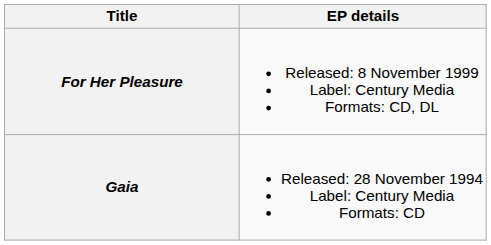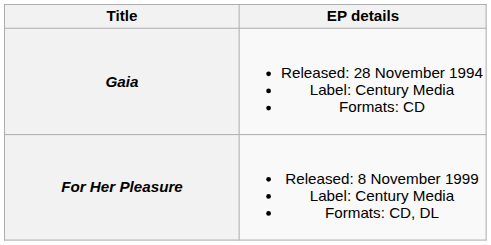rows swapped: Gaia <-> For Her Pleasure
